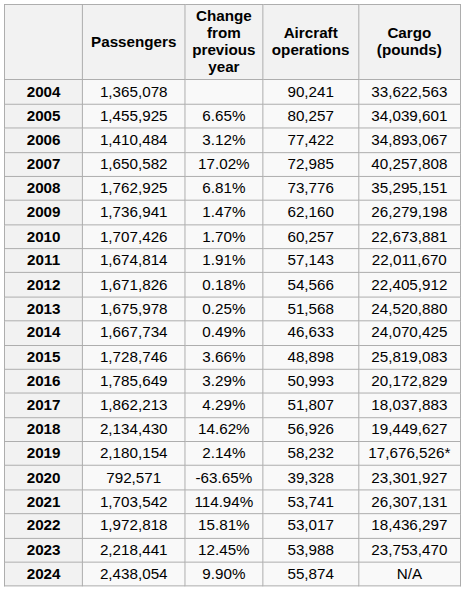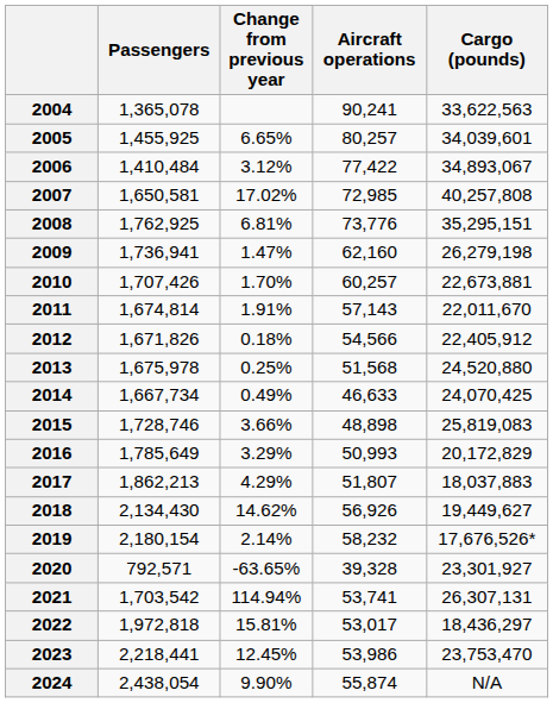2007 | Passengers: 1,650,582 -> 1,650,581
2023 | Aircraft operations: 53,988 -> 53,986
